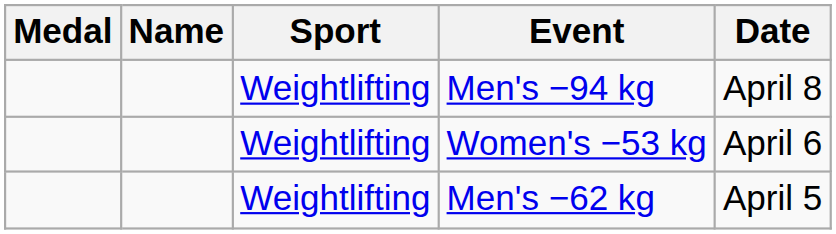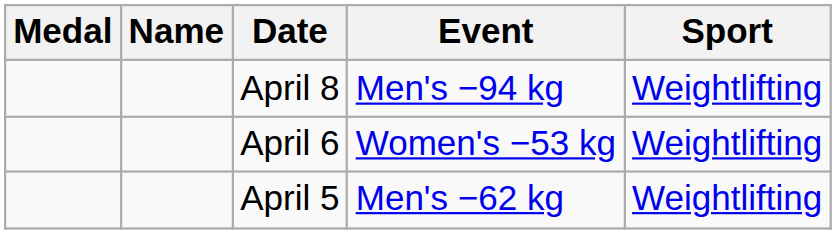columns swapped: Sport <-> Date
